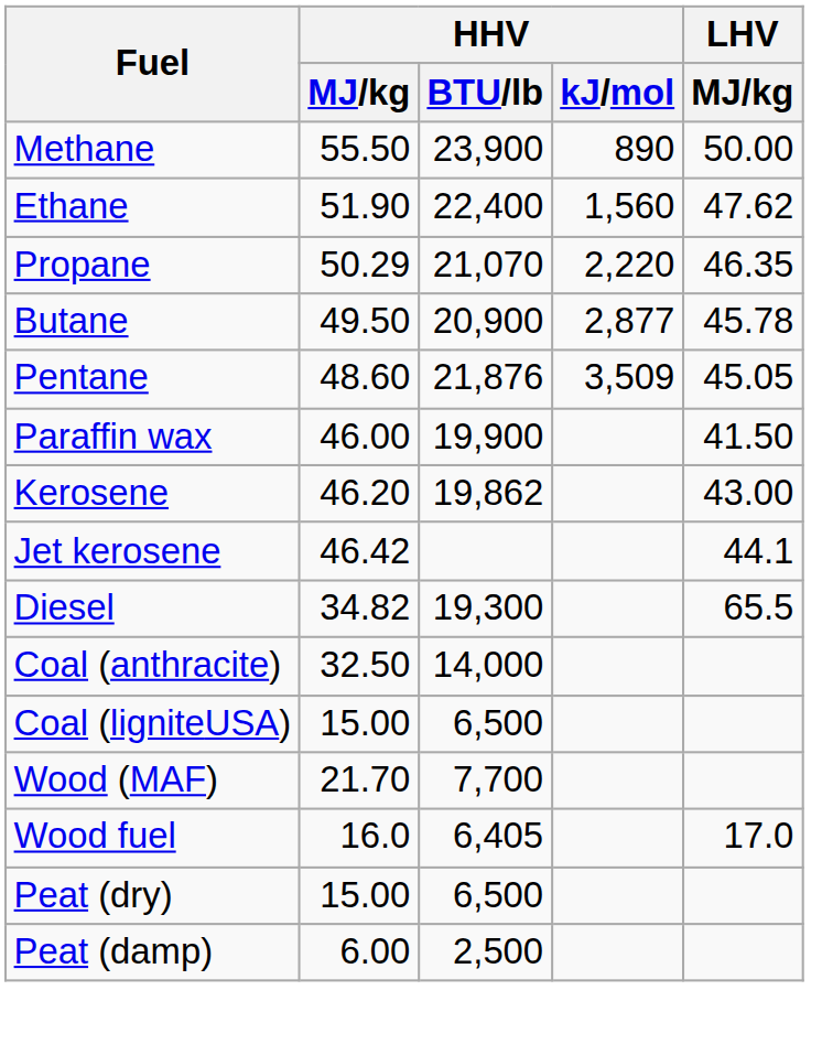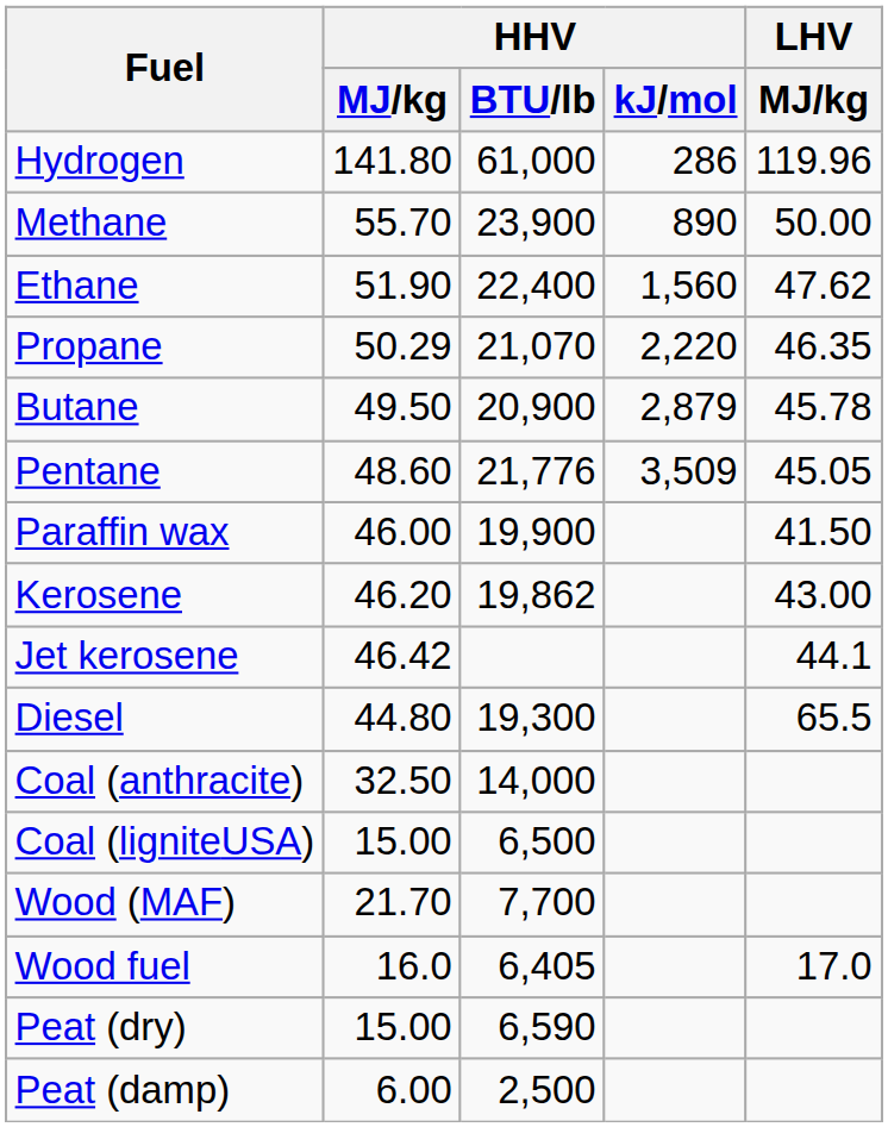+ row: Hydrogen | 141.80 | 61,000 | 286 | 119.96
Methane | HHV / MJ/kg: 55.50 -> 55.70
Butane | HHV / kJ/mol: 2,877 -> 2,879
Pentane | HHV / BTU/lb: 21,876 -> 21,776
Diesel | HHV / MJ/kg: 34.82 -> 44.80
Peat (dry) | HHV / BTU/lb: 6,500 -> 6,590
